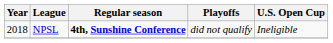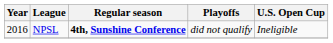NPSL | Year: 2018 -> 2016
